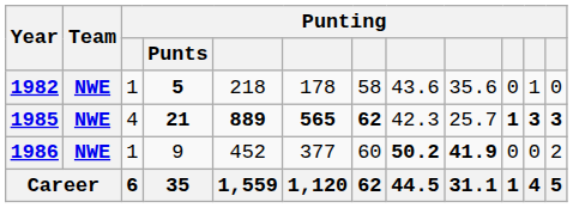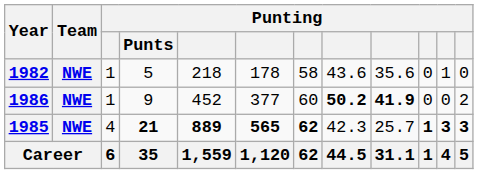1982 | Punting / Punts: bold -> normal
rows swapped: 1985 <-> 1986
